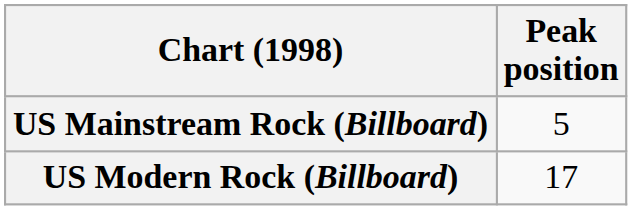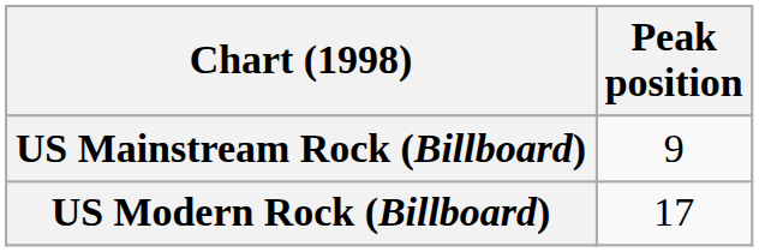US Mainstream Rock (Billboard) | Peak position: 5 -> 9
